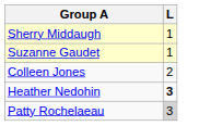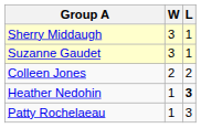+ column: W | 3 | 3 | 2 | 1 | 1
Patty Rochelaeau | L: lightgrey background -> no background
